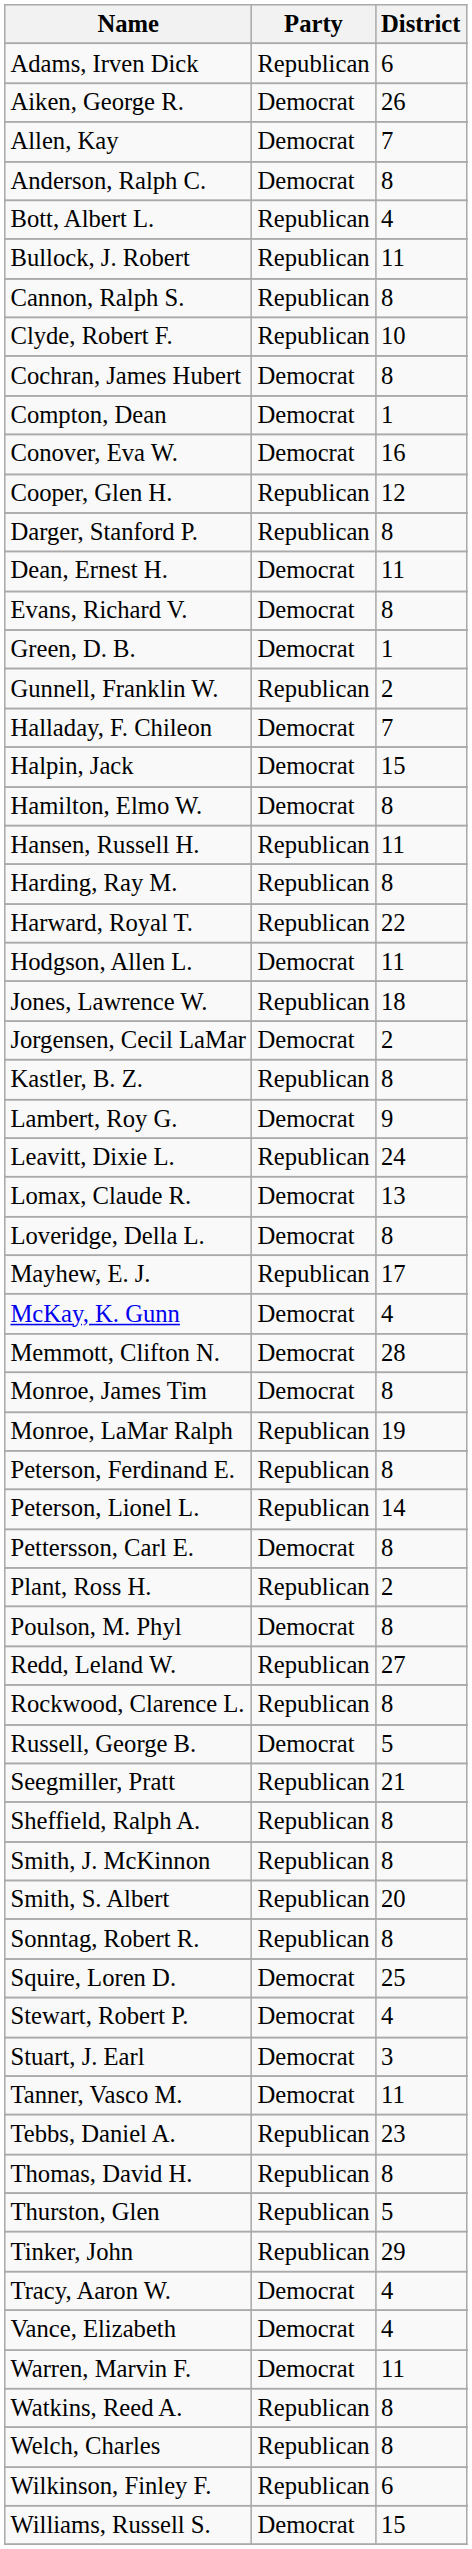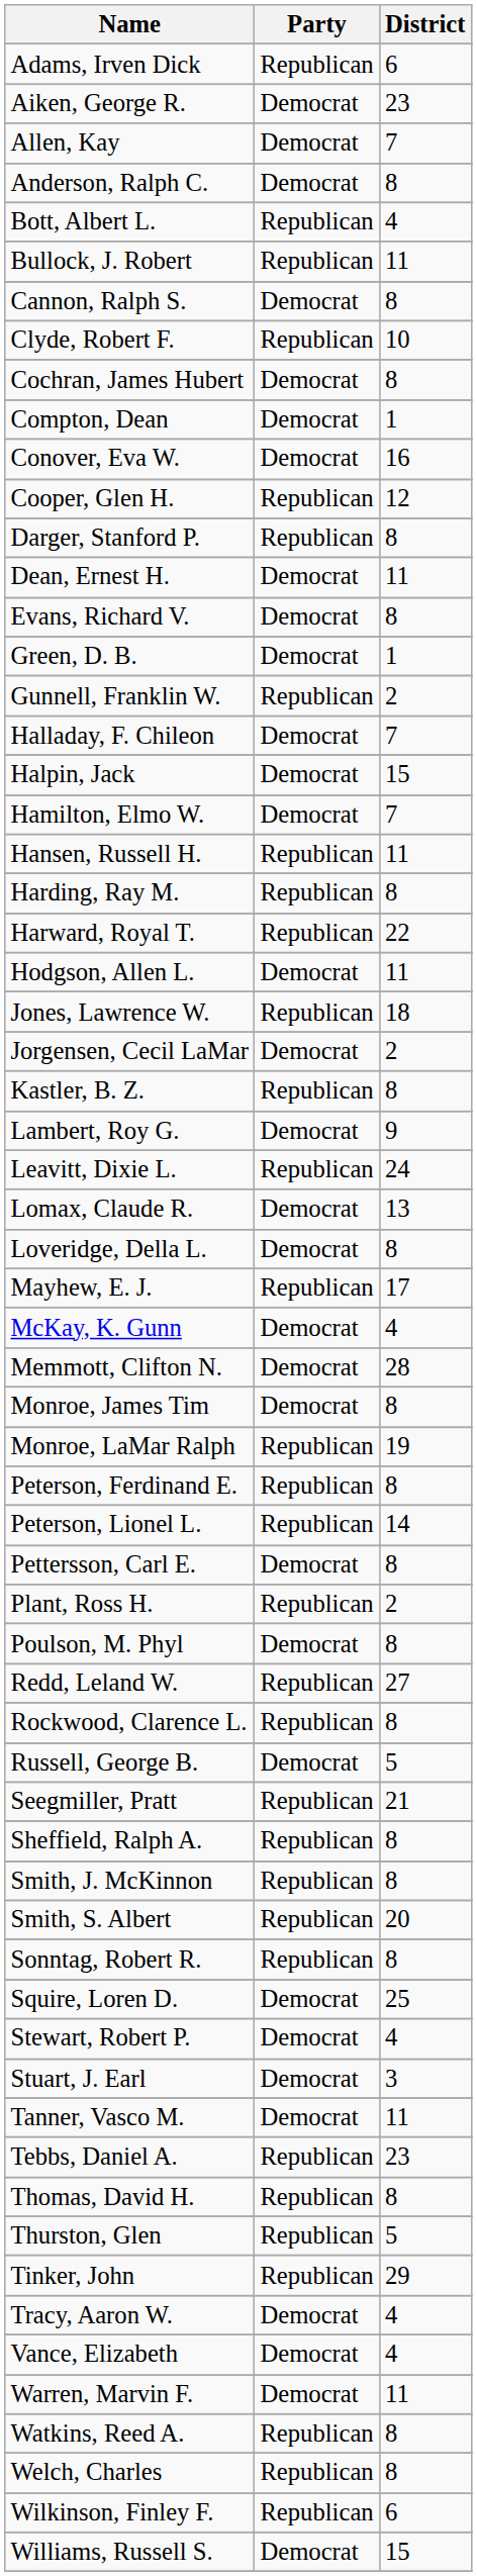Aiken, George R. | District: 26 -> 23
Cannon, Ralph S. | Party: Republican -> Democrat
Hamilton, Elmo W. | District: 8 -> 7
